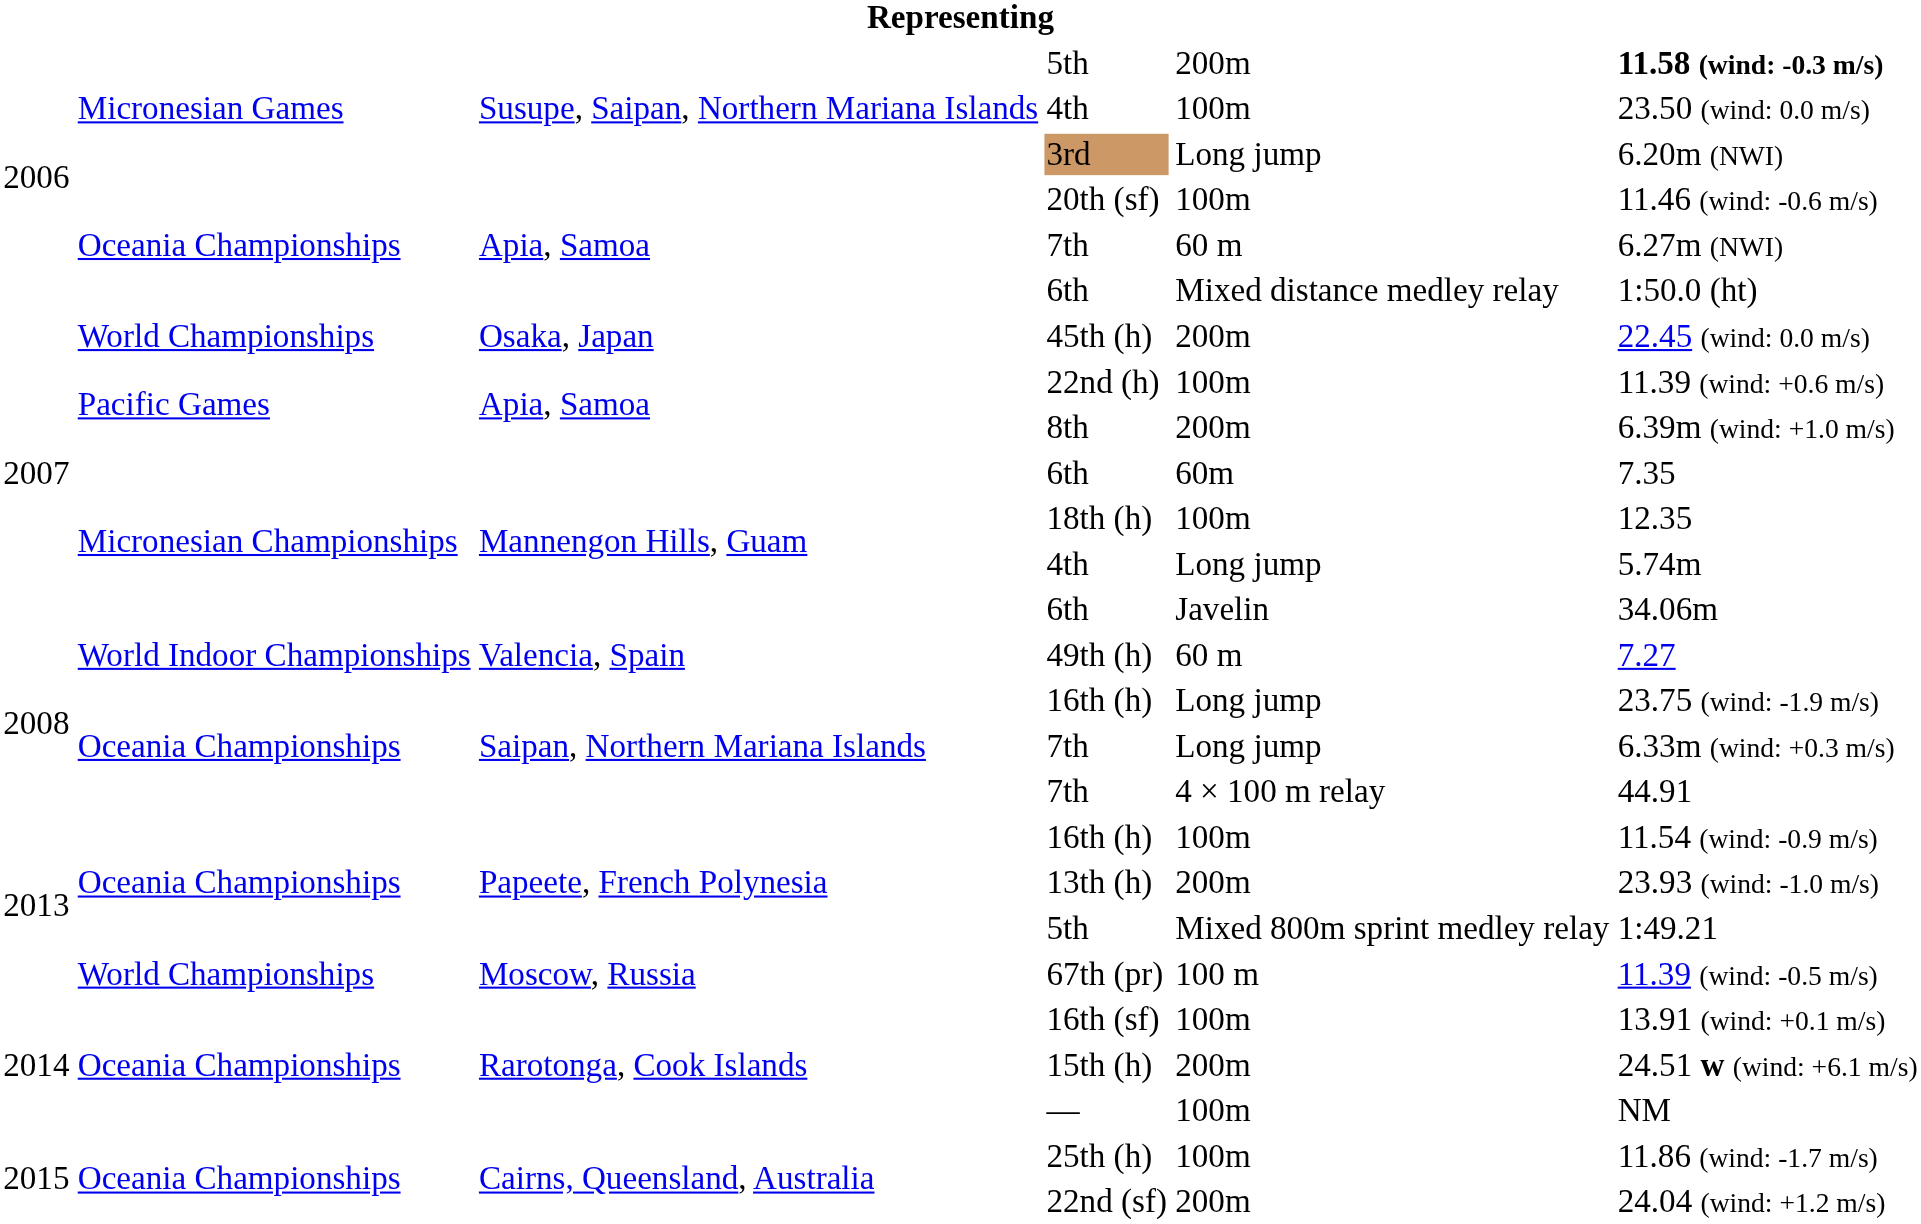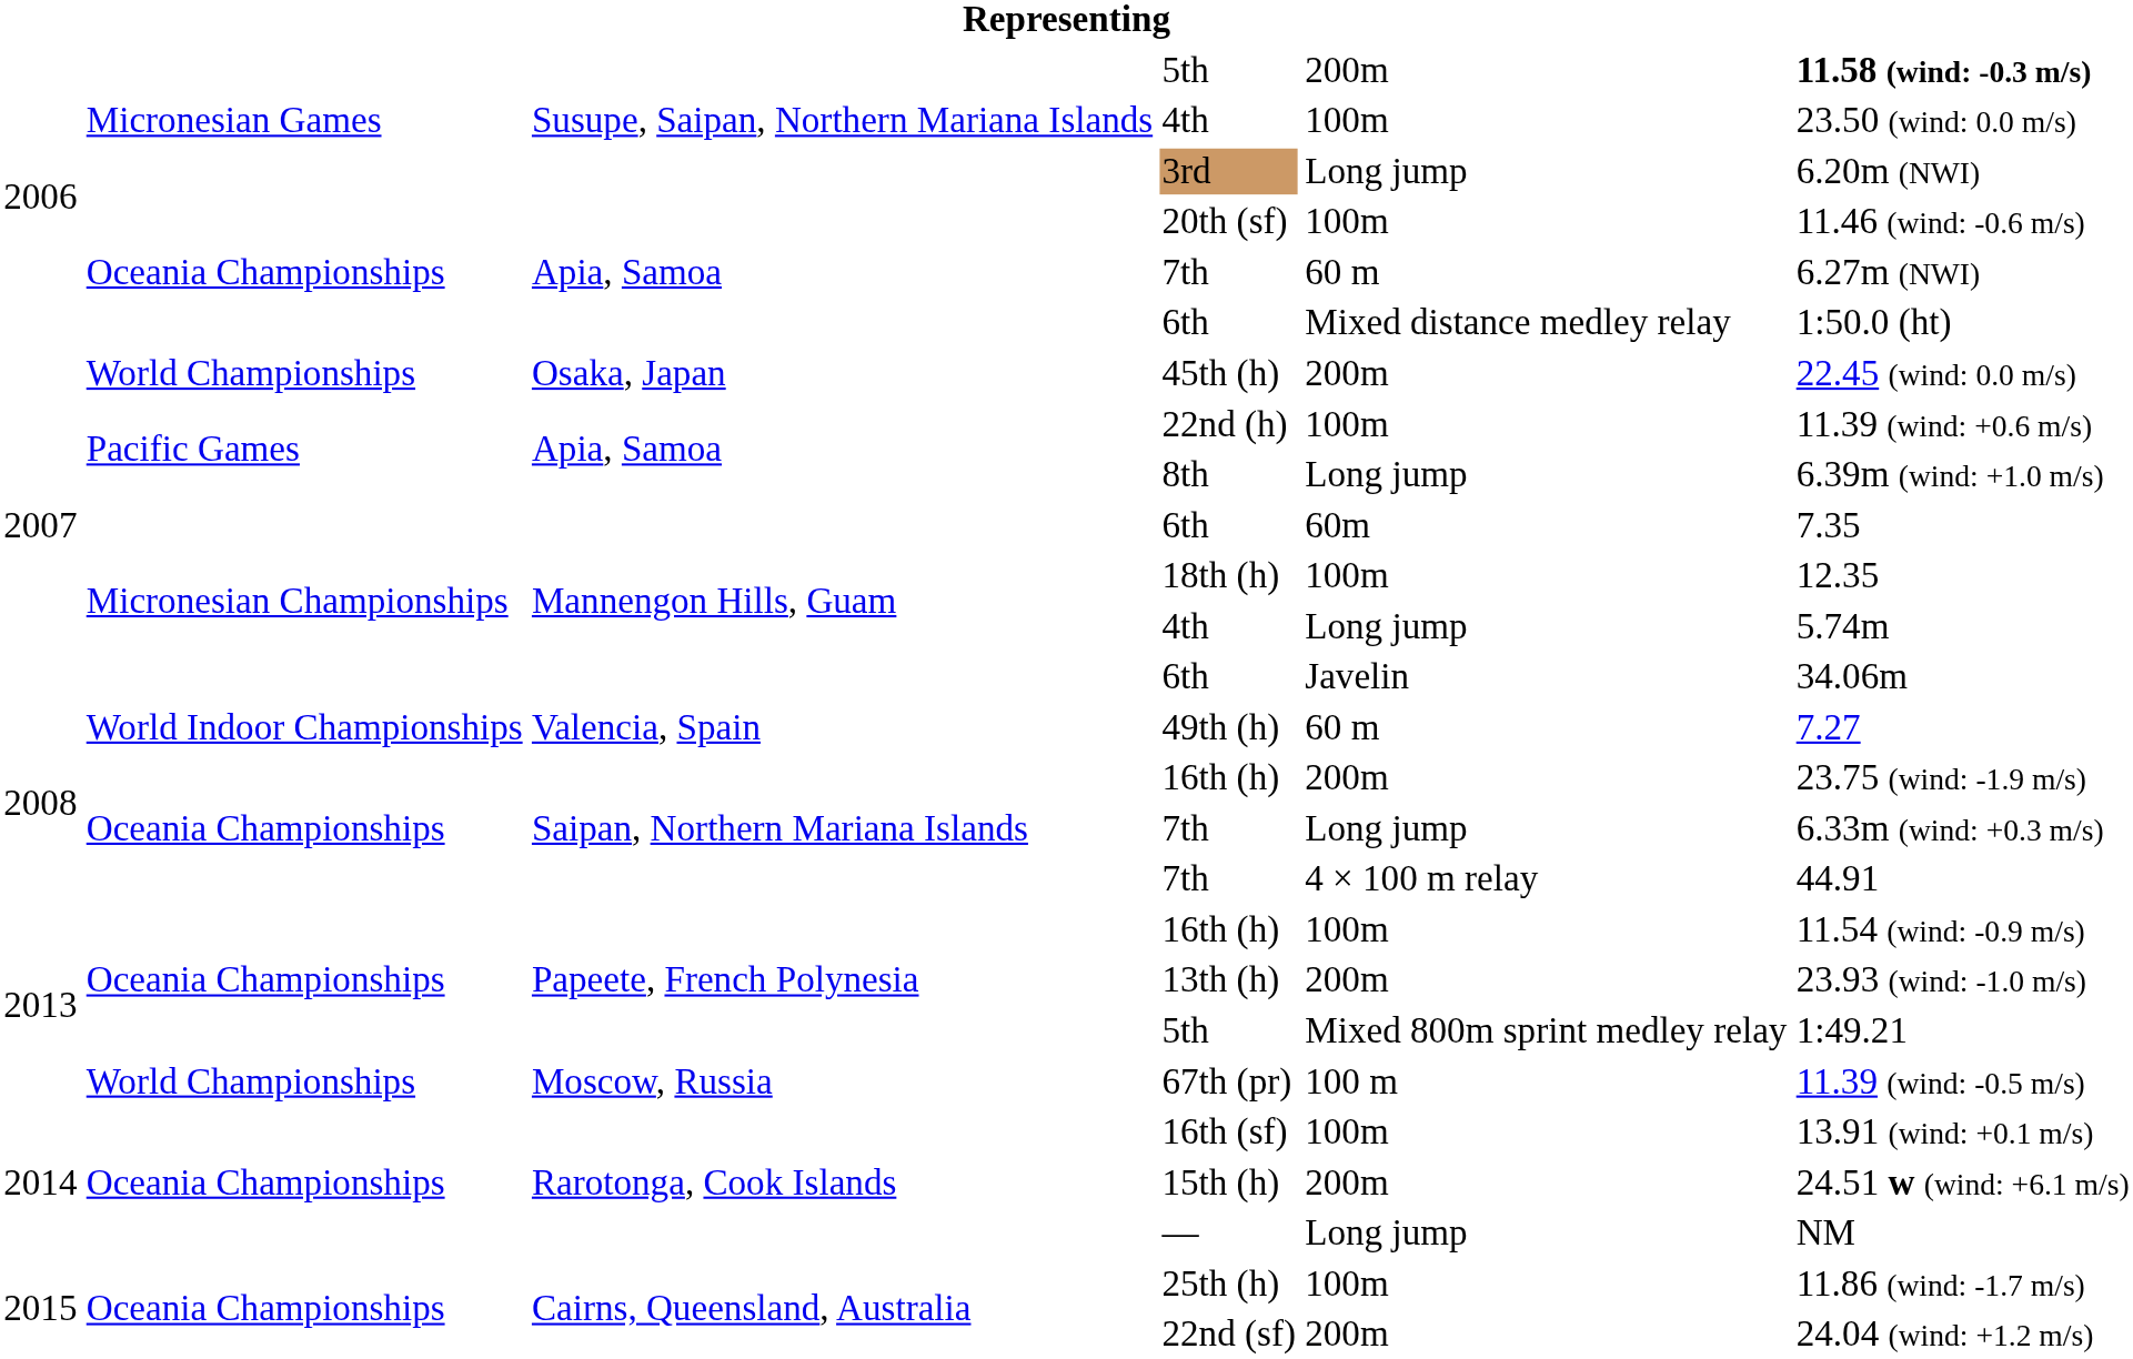8th | column 5: 200m -> Long jump
Saipan, Northern Mariana Islands / 16th (h) | column 5: Long jump -> 200m
— | column 5: 100m -> Long jump
